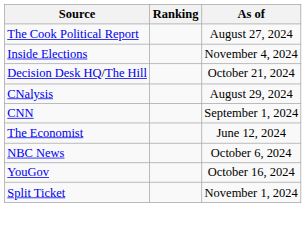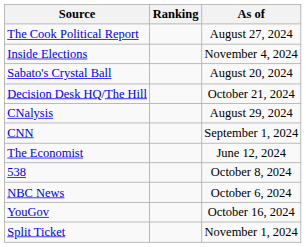+ row: Sabato's Crystal Ball | August 20, 2024
+ row: 538 | October 8, 2024
